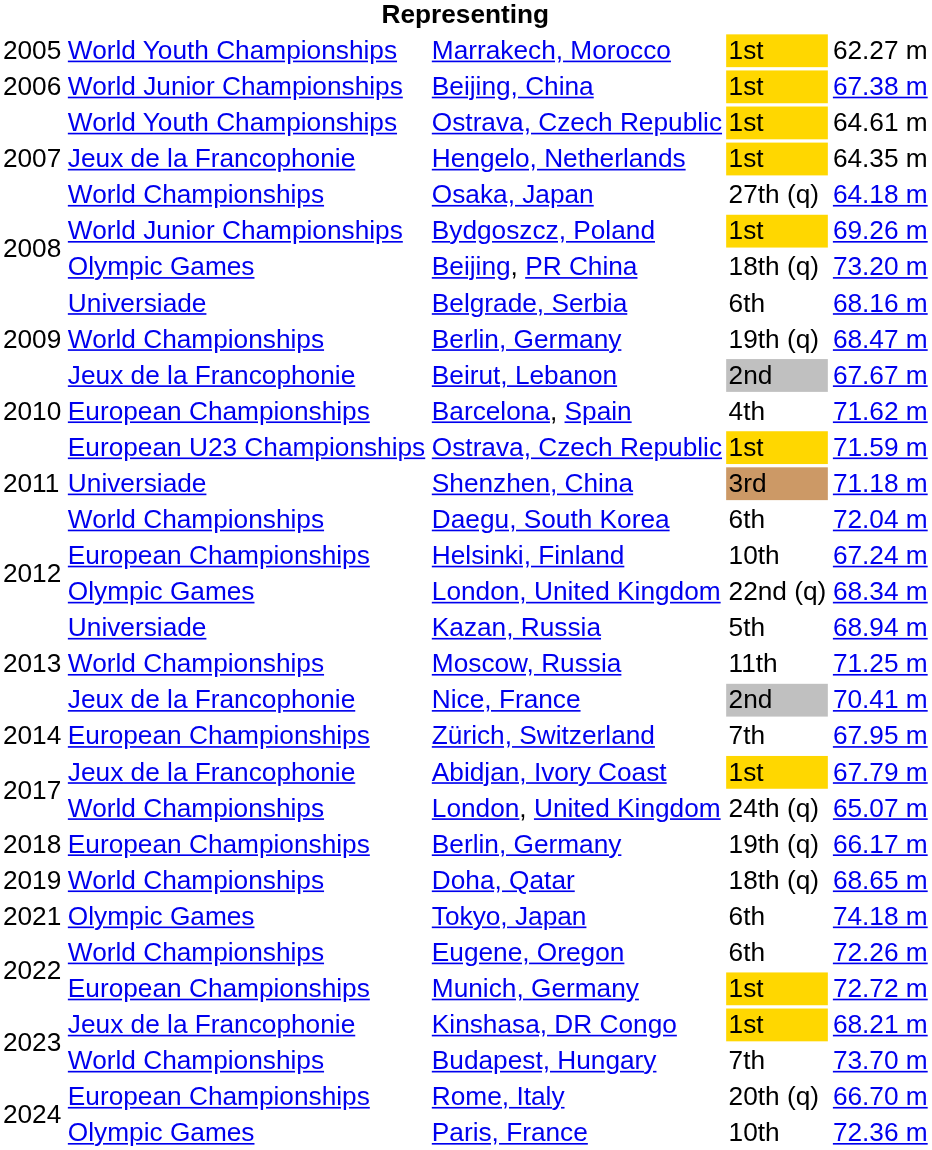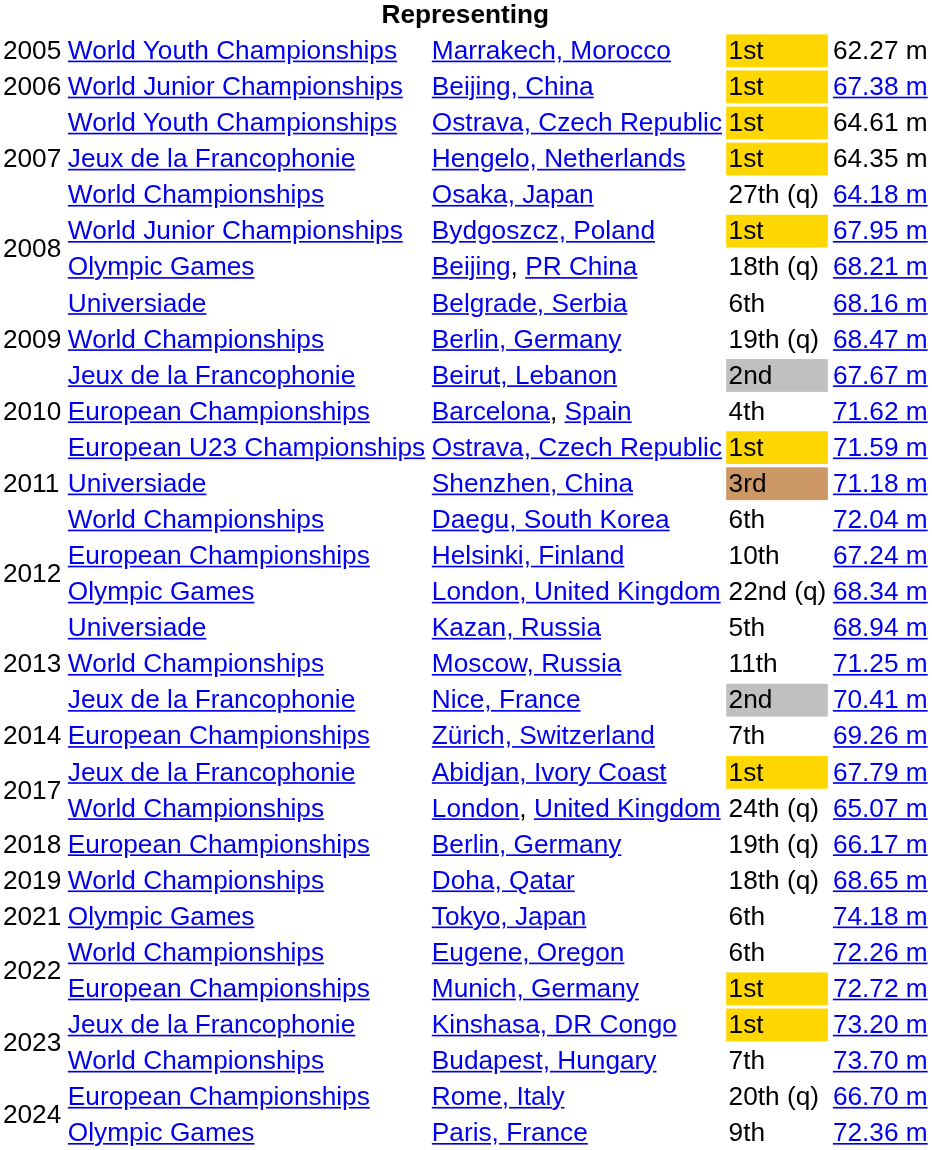Bydgoszcz, Poland | column 5: 69.26 m -> 67.95 m
Beijing, PR China | column 5: 73.20 m -> 68.21 m
Zürich, Switzerland | column 5: 67.95 m -> 69.26 m
Kinshasa, DR Congo | column 5: 68.21 m -> 73.20 m
Paris, France | column 4: 10th -> 9th
